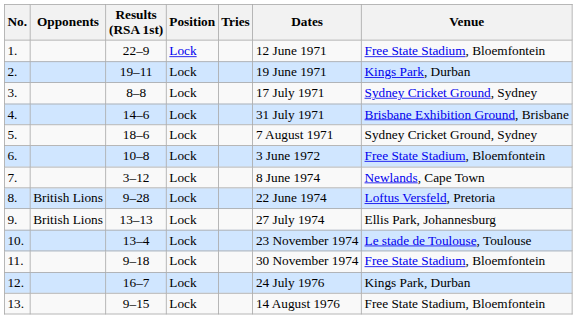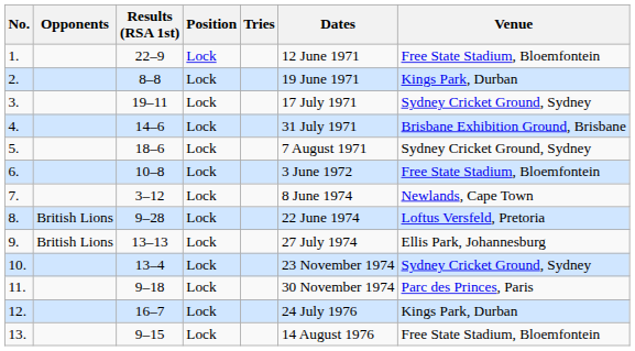2. | Results (RSA 1st): 19–11 -> 8–8
3. | Results (RSA 1st): 8–8 -> 19–11
10. | Venue: Le stade de Toulouse, Toulouse -> Sydney Cricket Ground, Sydney
11. | Venue: Free State Stadium, Bloemfontein -> Parc des Princes, Paris
